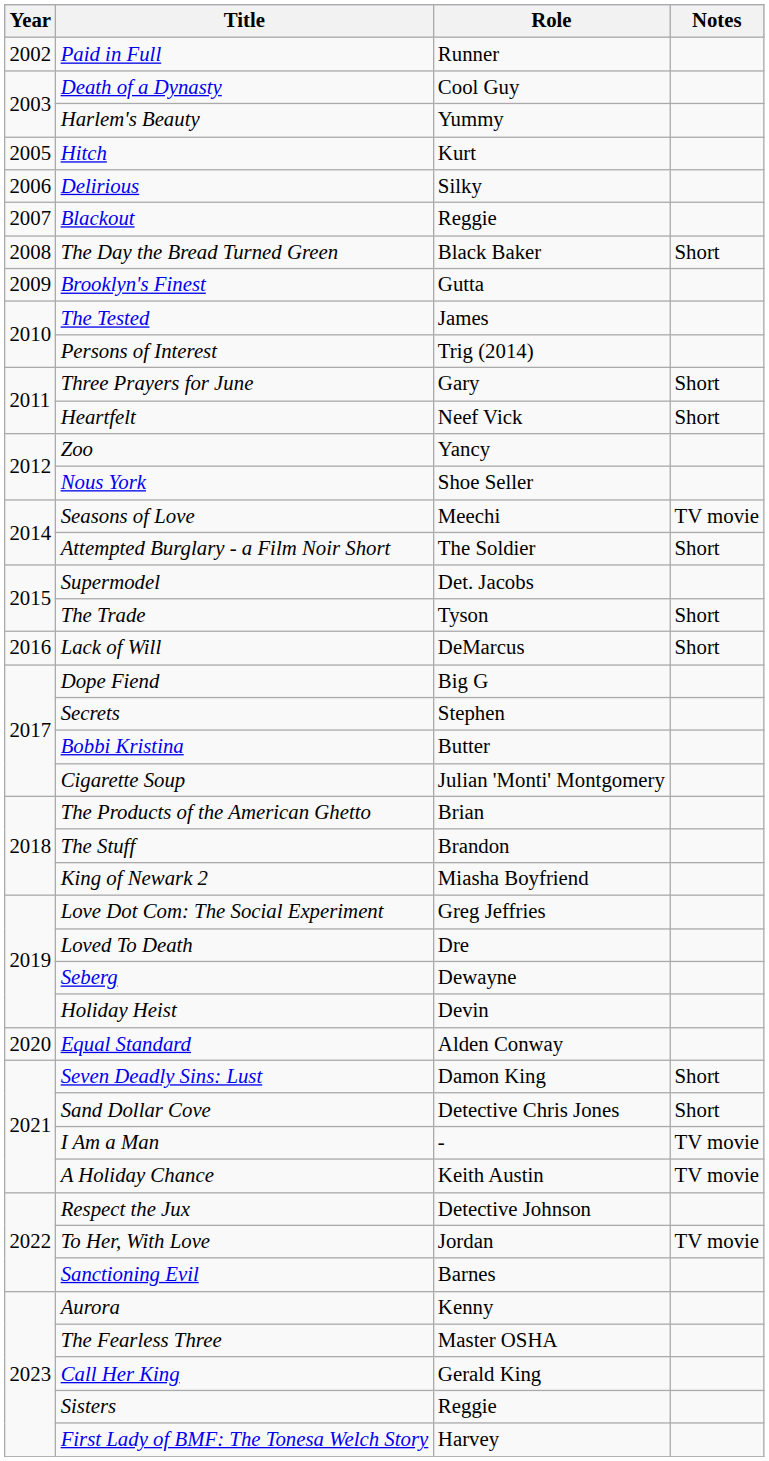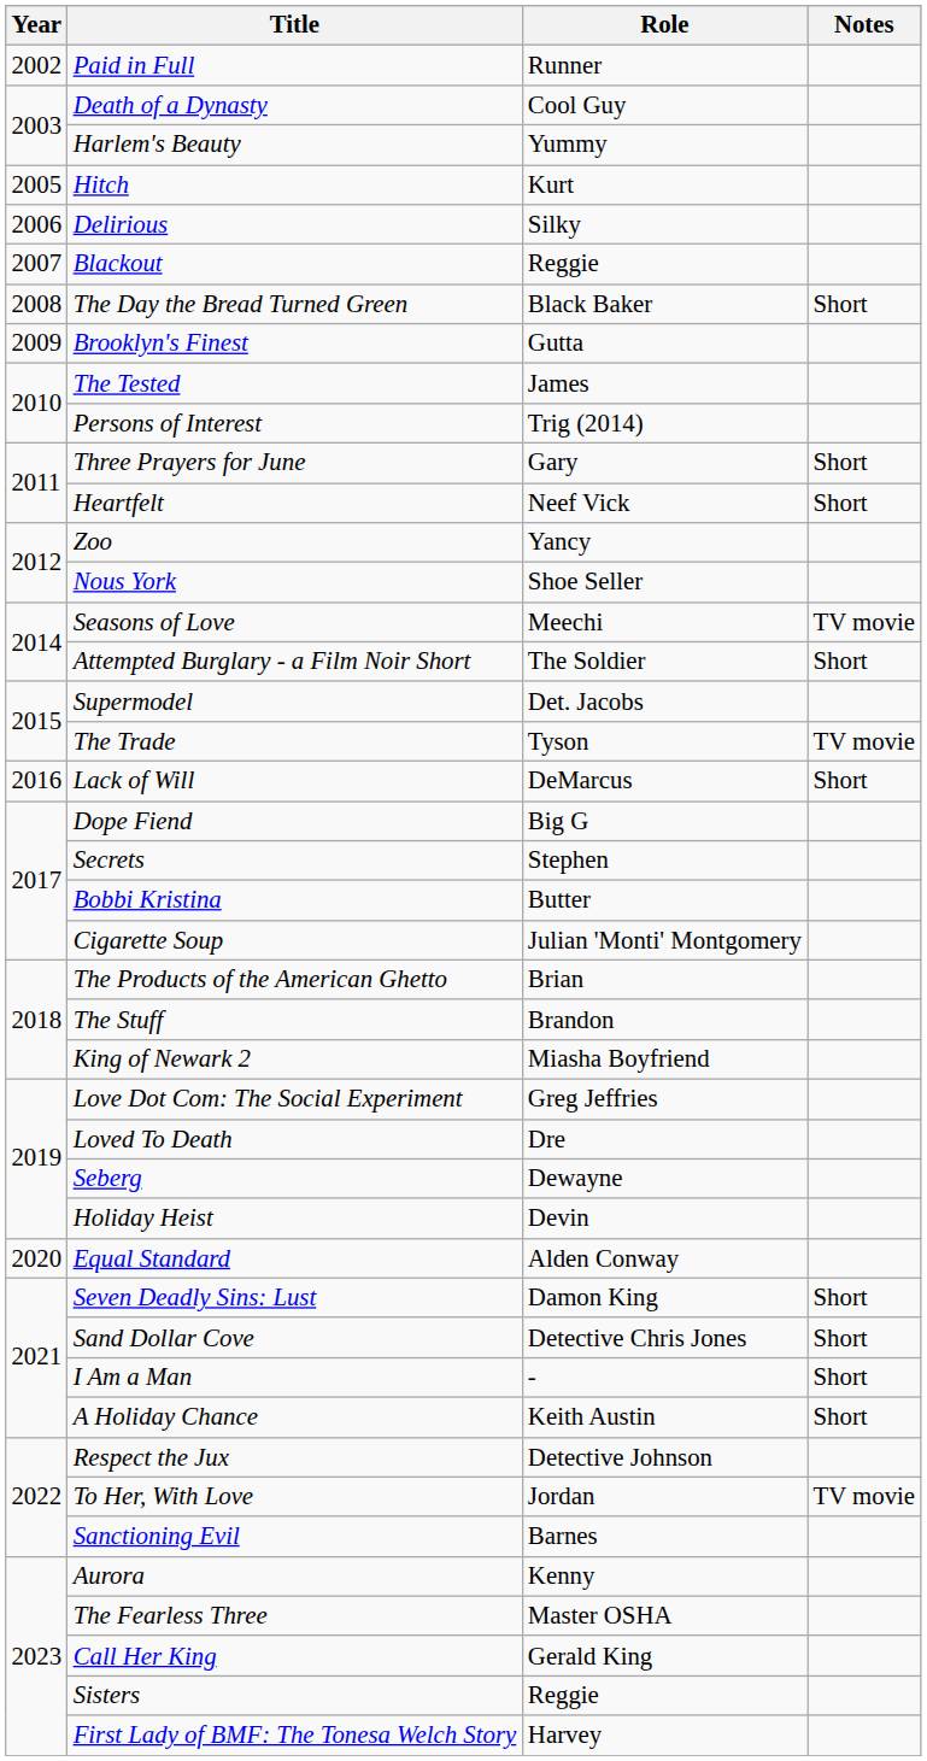The Trade | Notes: Short -> TV movie
I Am a Man | Notes: TV movie -> Short
A Holiday Chance | Notes: TV movie -> Short
